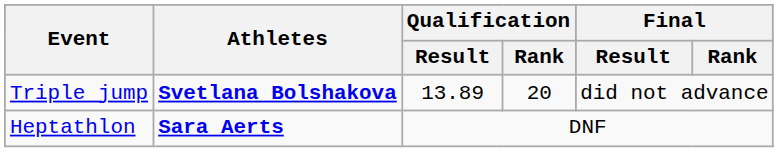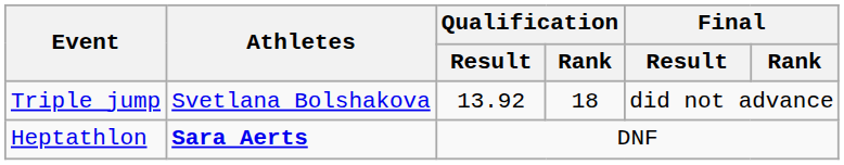Triple jump | Athletes: bold -> normal
Triple jump | Qualification / Result: 13.89 -> 13.92
Triple jump | Qualification / Rank: 20 -> 18
